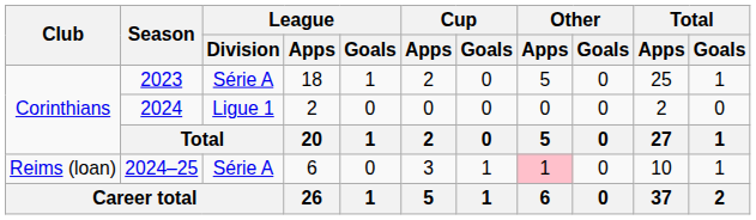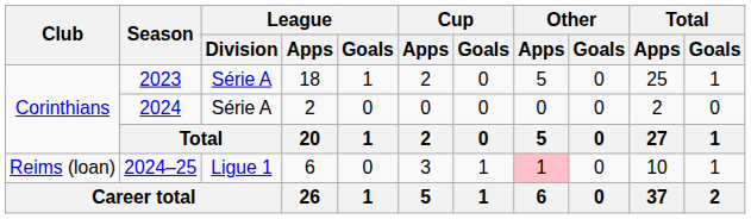2024 | League / Division: Ligue 1 -> Série A
2024–25 | League / Division: Série A -> Ligue 1
